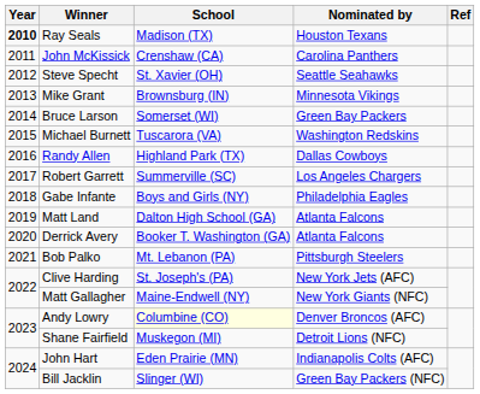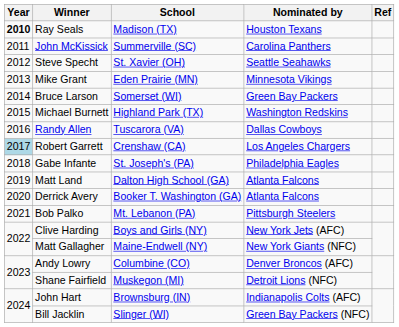John McKissick | School: Crenshaw (CA) -> Summerville (SC)
Mike Grant | School: Brownsburg (IN) -> Eden Prairie (MN)
Michael Burnett | School: Tuscarora (VA) -> Highland Park (TX)
Randy Allen | School: Highland Park (TX) -> Tuscarora (VA)
Robert Garrett | Year: no background -> lightblue background
Robert Garrett | School: Summerville (SC) -> Crenshaw (CA)
Gabe Infante | School: Boys and Girls (NY) -> St. Joseph's (PA)
Clive Harding | School: St. Joseph's (PA) -> Boys and Girls (NY)
Andy Lowry | School: lightyellow background -> no background
John Hart | School: Eden Prairie (MN) -> Brownsburg (IN)
